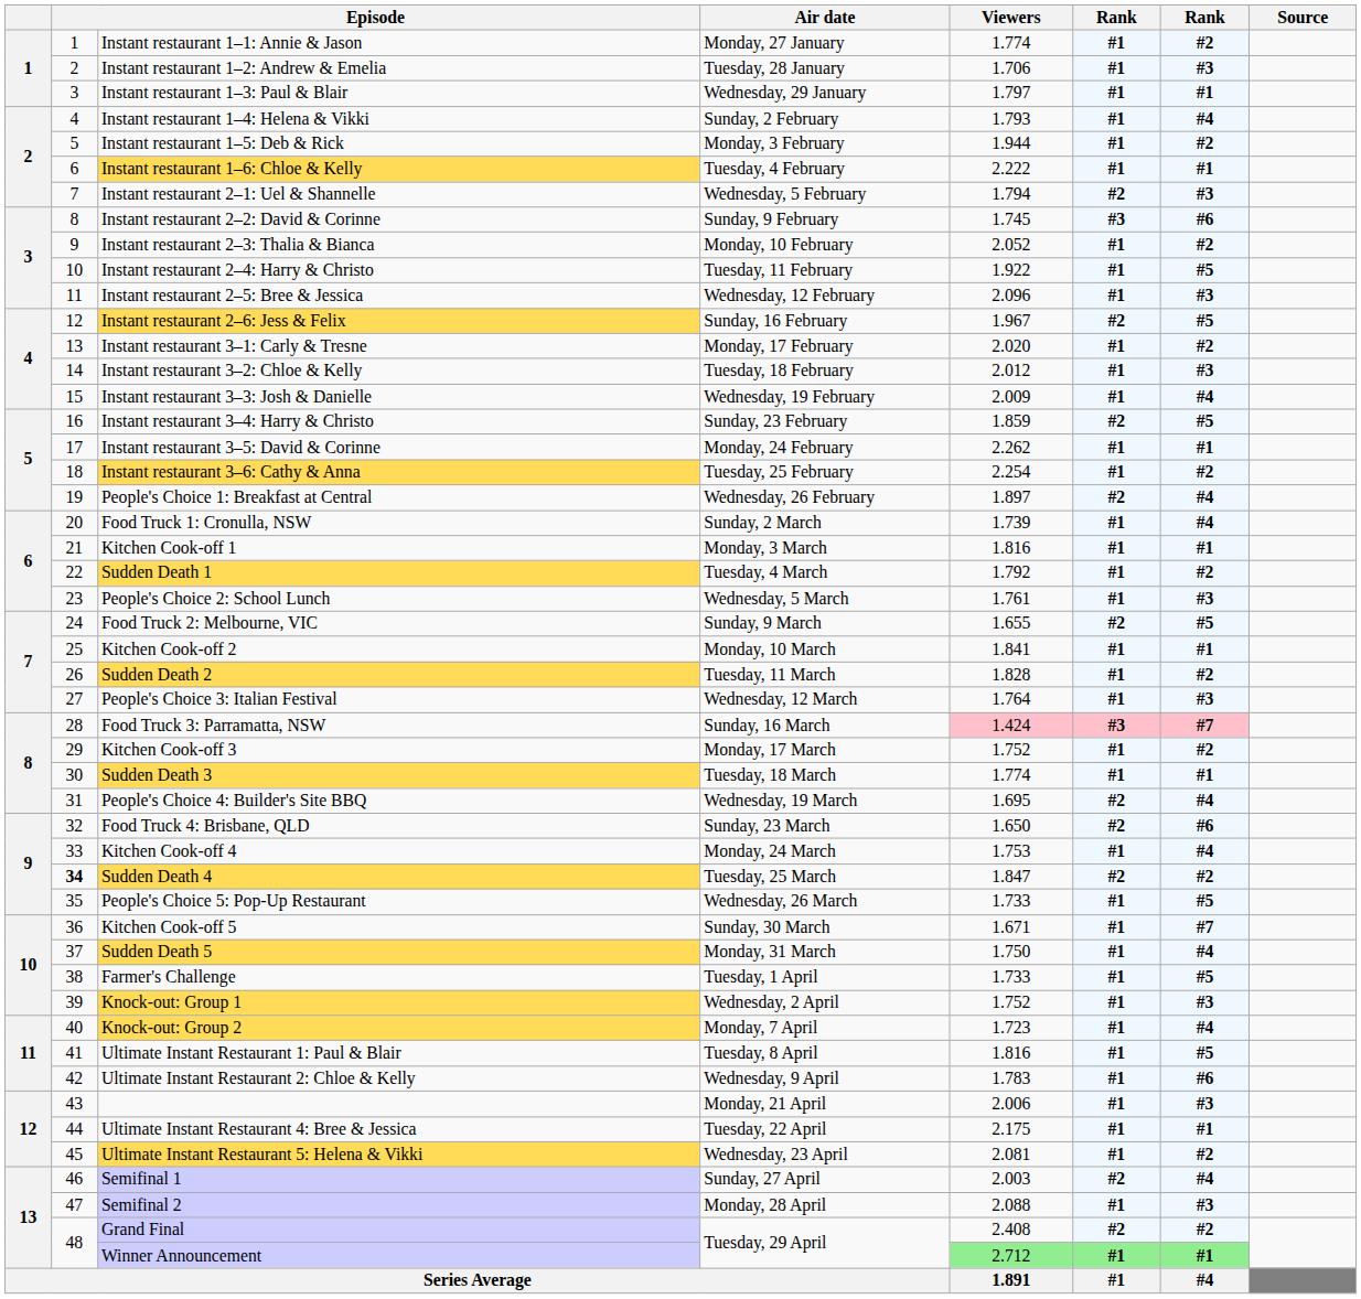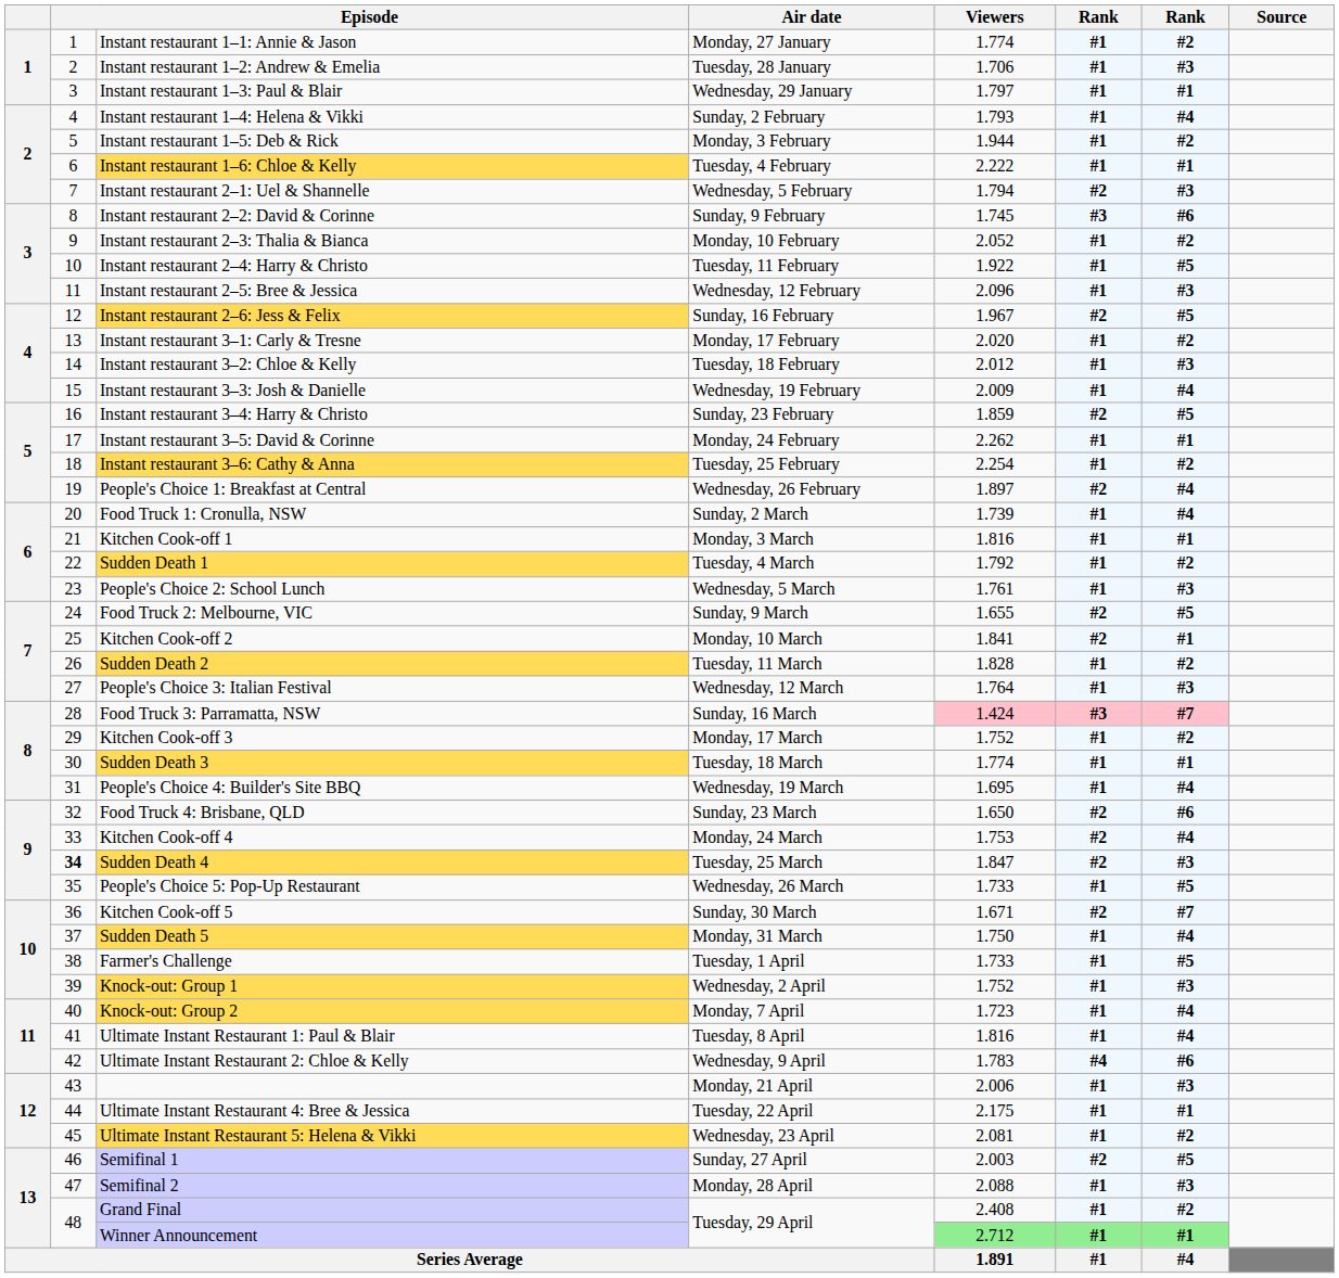Kitchen Cook-off 2 | column 6: #1 -> #2
People's Choice 4: Builder's Site BBQ | column 6: #2 -> #1
Kitchen Cook-off 4 | column 6: #1 -> #2
Sudden Death 4 | column 7: #2 -> #3
Kitchen Cook-off 5 | column 6: #1 -> #2
Ultimate Instant Restaurant 1: Paul & Blair | column 7: #5 -> #4
Ultimate Instant Restaurant 2: Chloe & Kelly | column 6: #1 -> #4
Semifinal 1 | column 7: #4 -> #5
Grand Final | column 6: #2 -> #1
